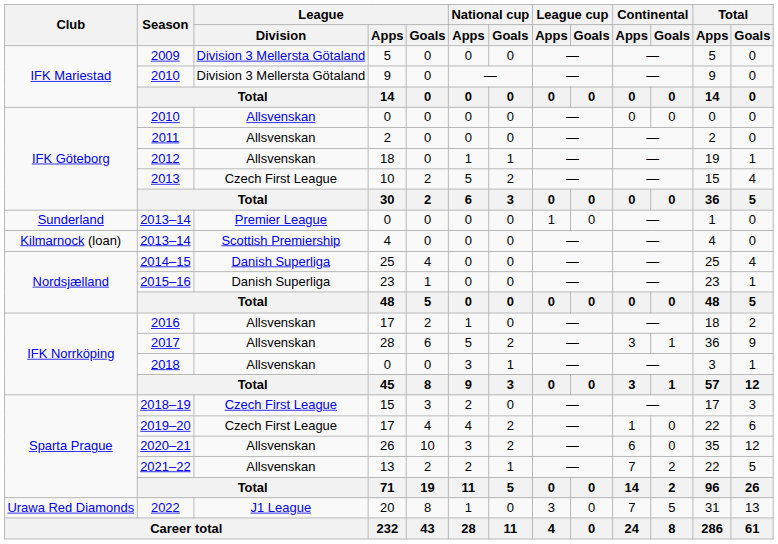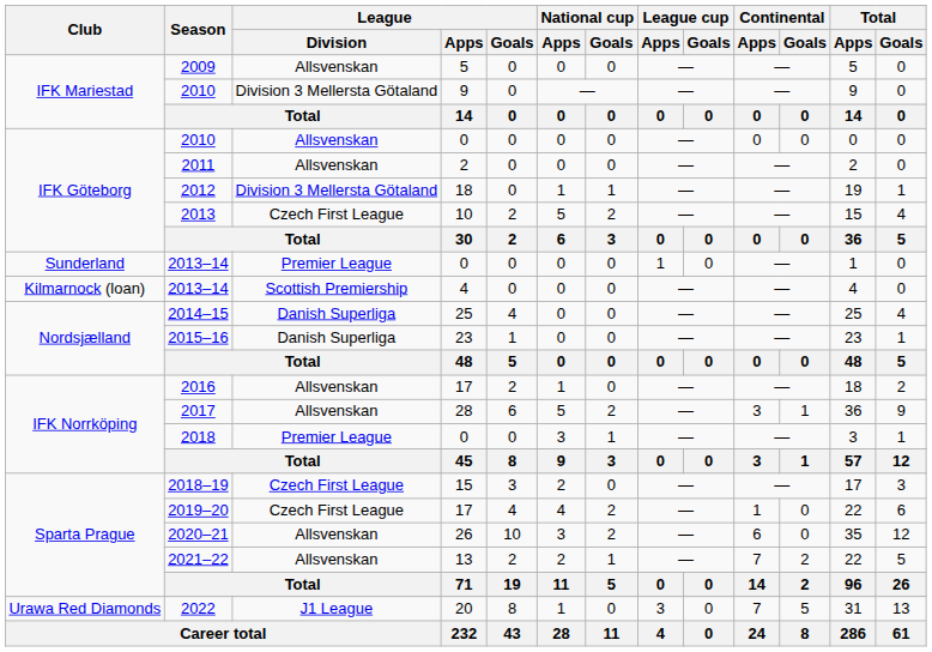2009 | League / Division: Division 3 Mellersta Götaland -> Allsvenskan
2012 | League / Division: Allsvenskan -> Division 3 Mellersta Götaland
2018 | League / Division: Allsvenskan -> Premier League
